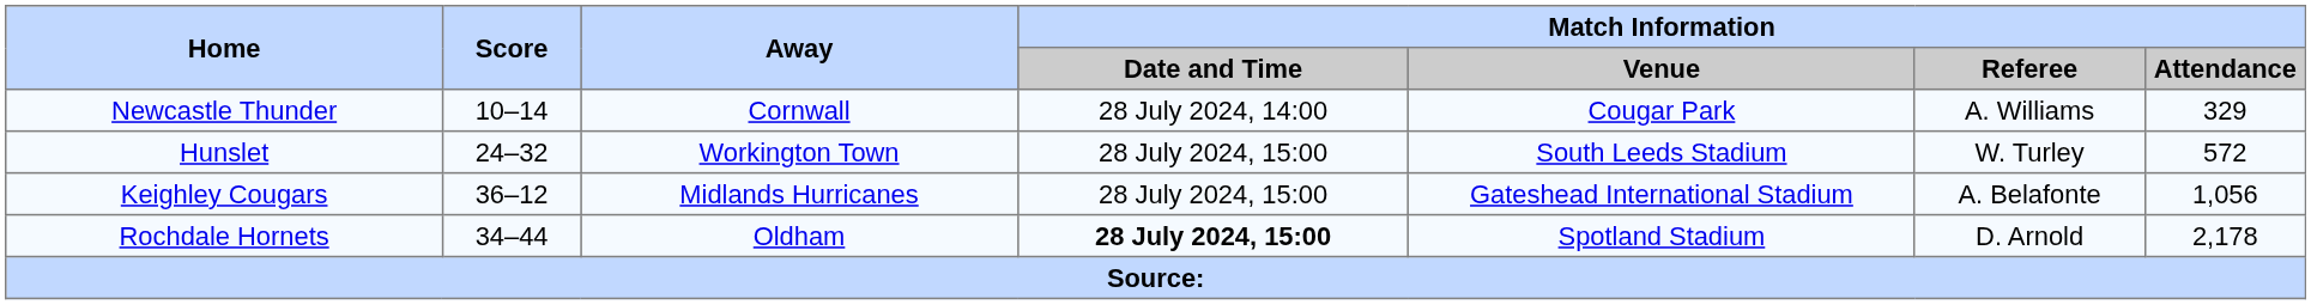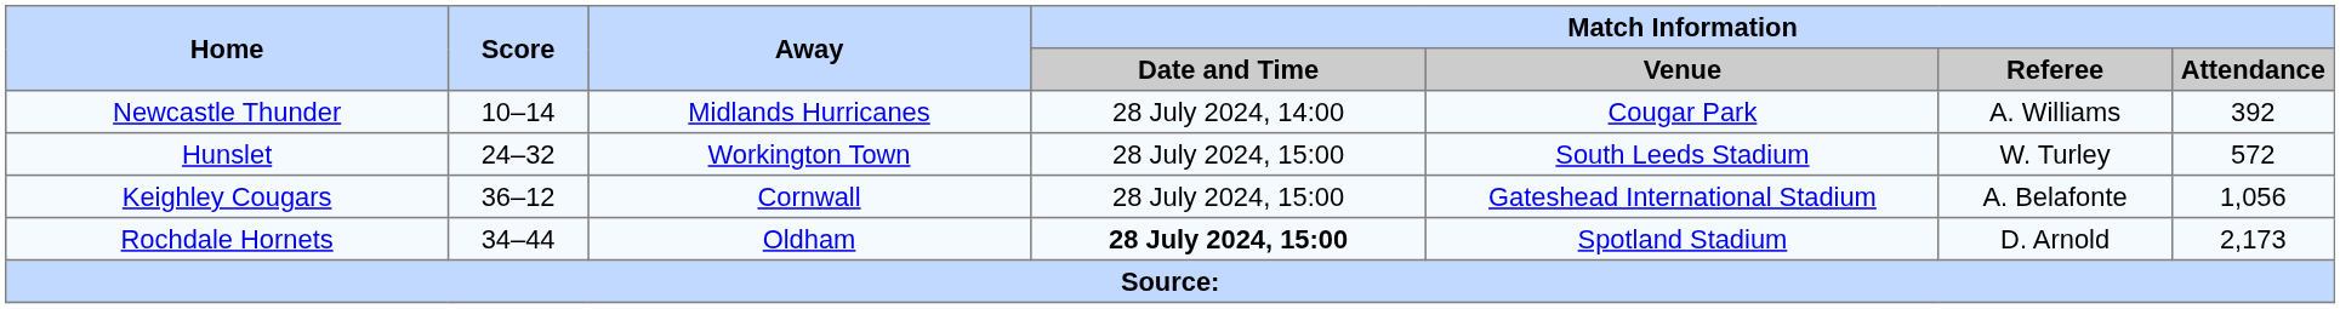Newcastle Thunder | Away: Cornwall -> Midlands Hurricanes
Newcastle Thunder | Match Information / Attendance: 329 -> 392
Keighley Cougars | Away: Midlands Hurricanes -> Cornwall
Rochdale Hornets | Match Information / Attendance: 2,178 -> 2,173
